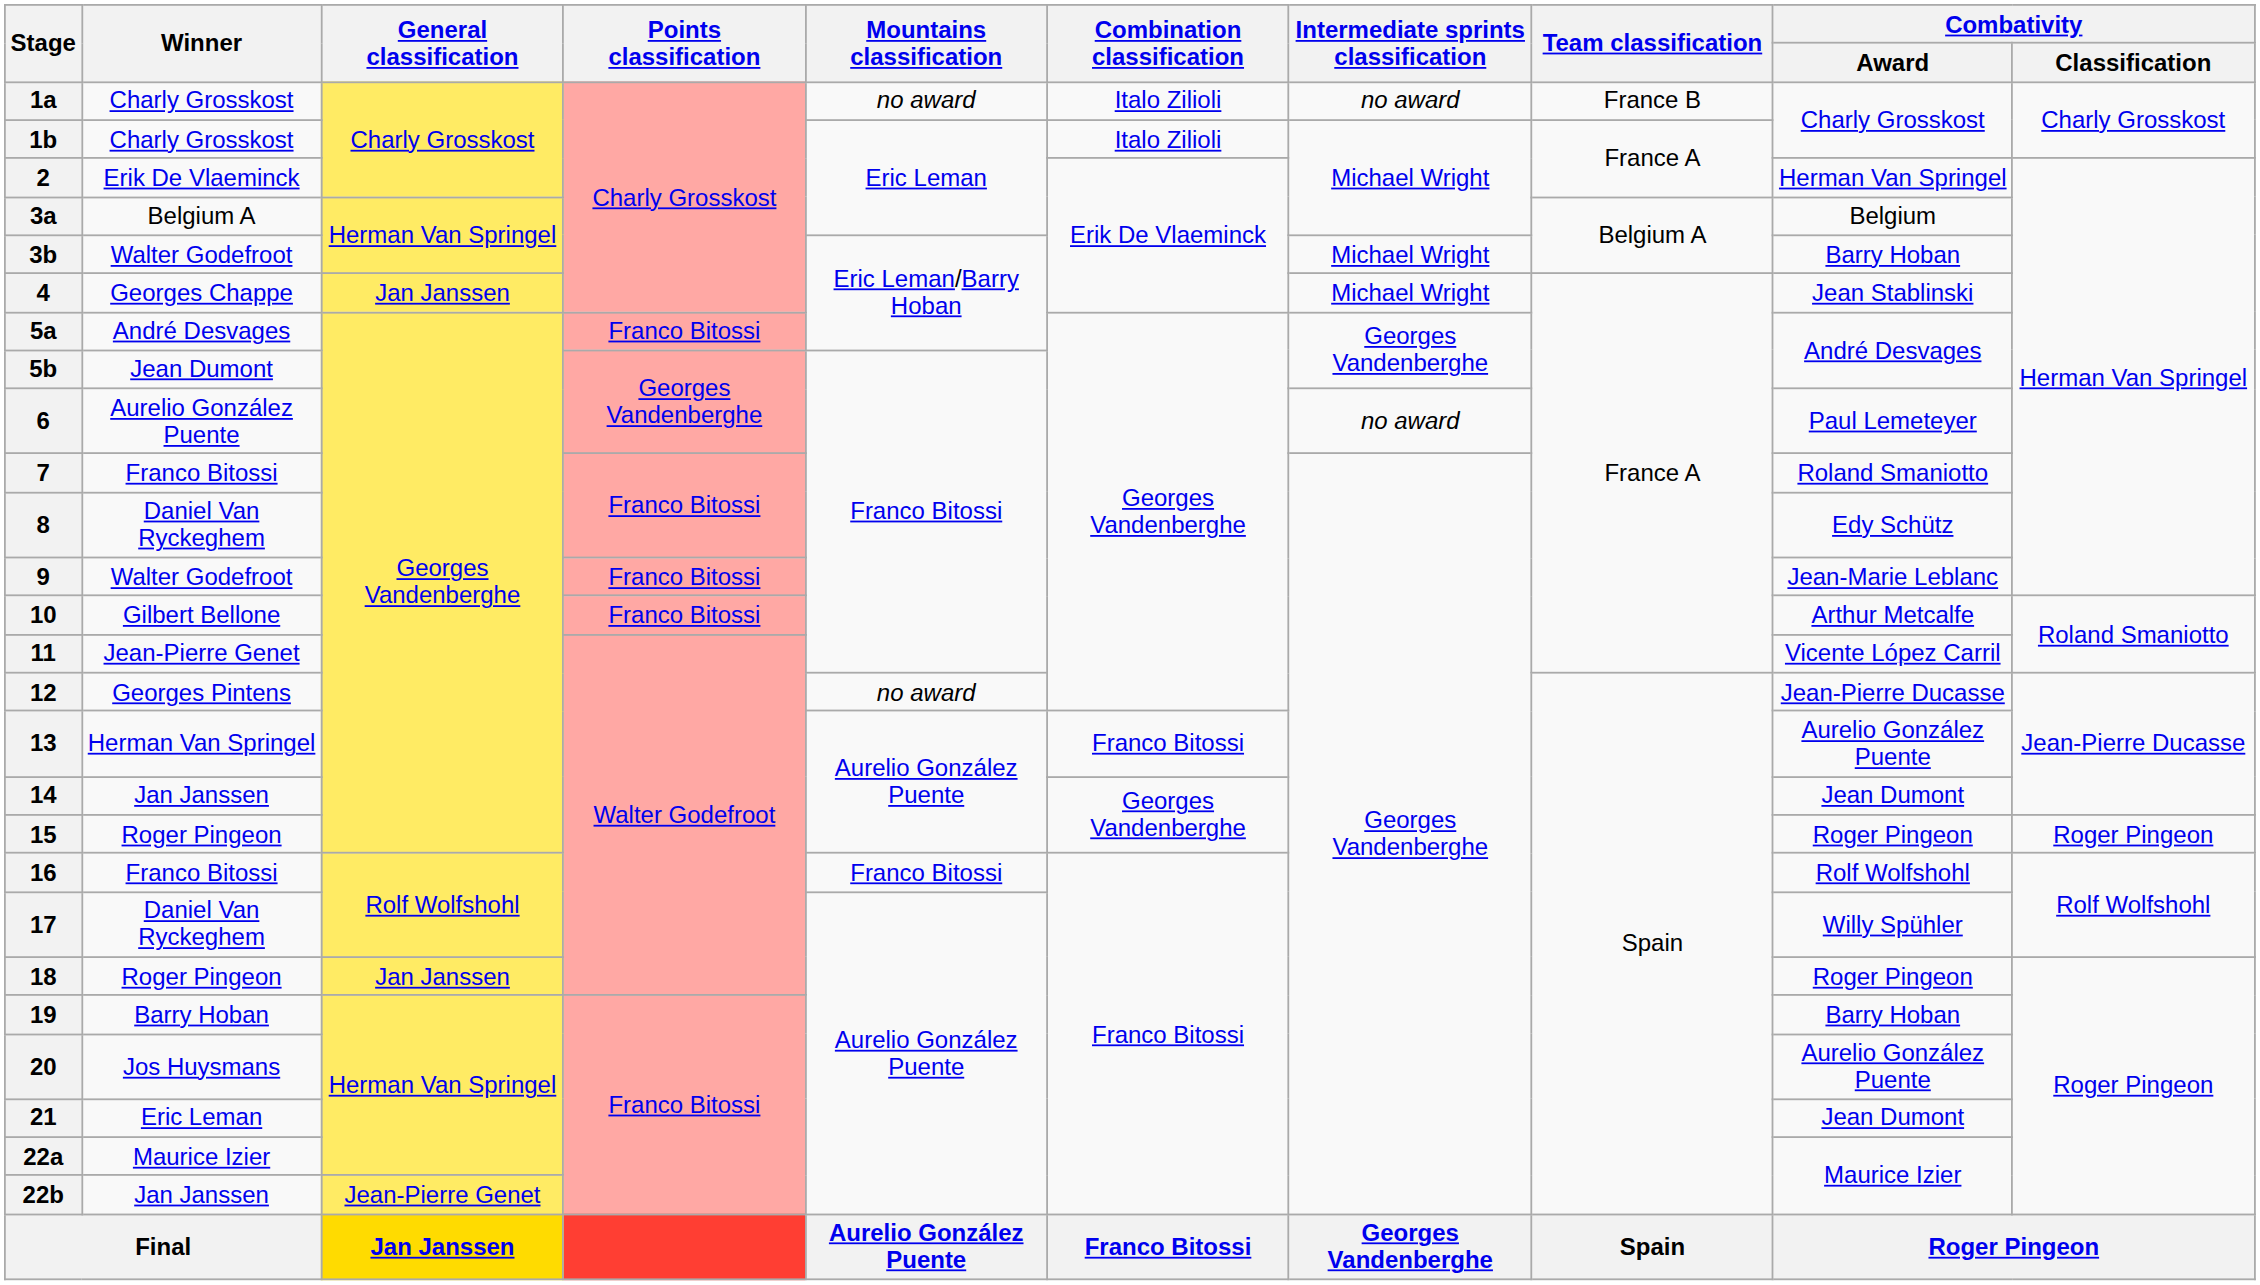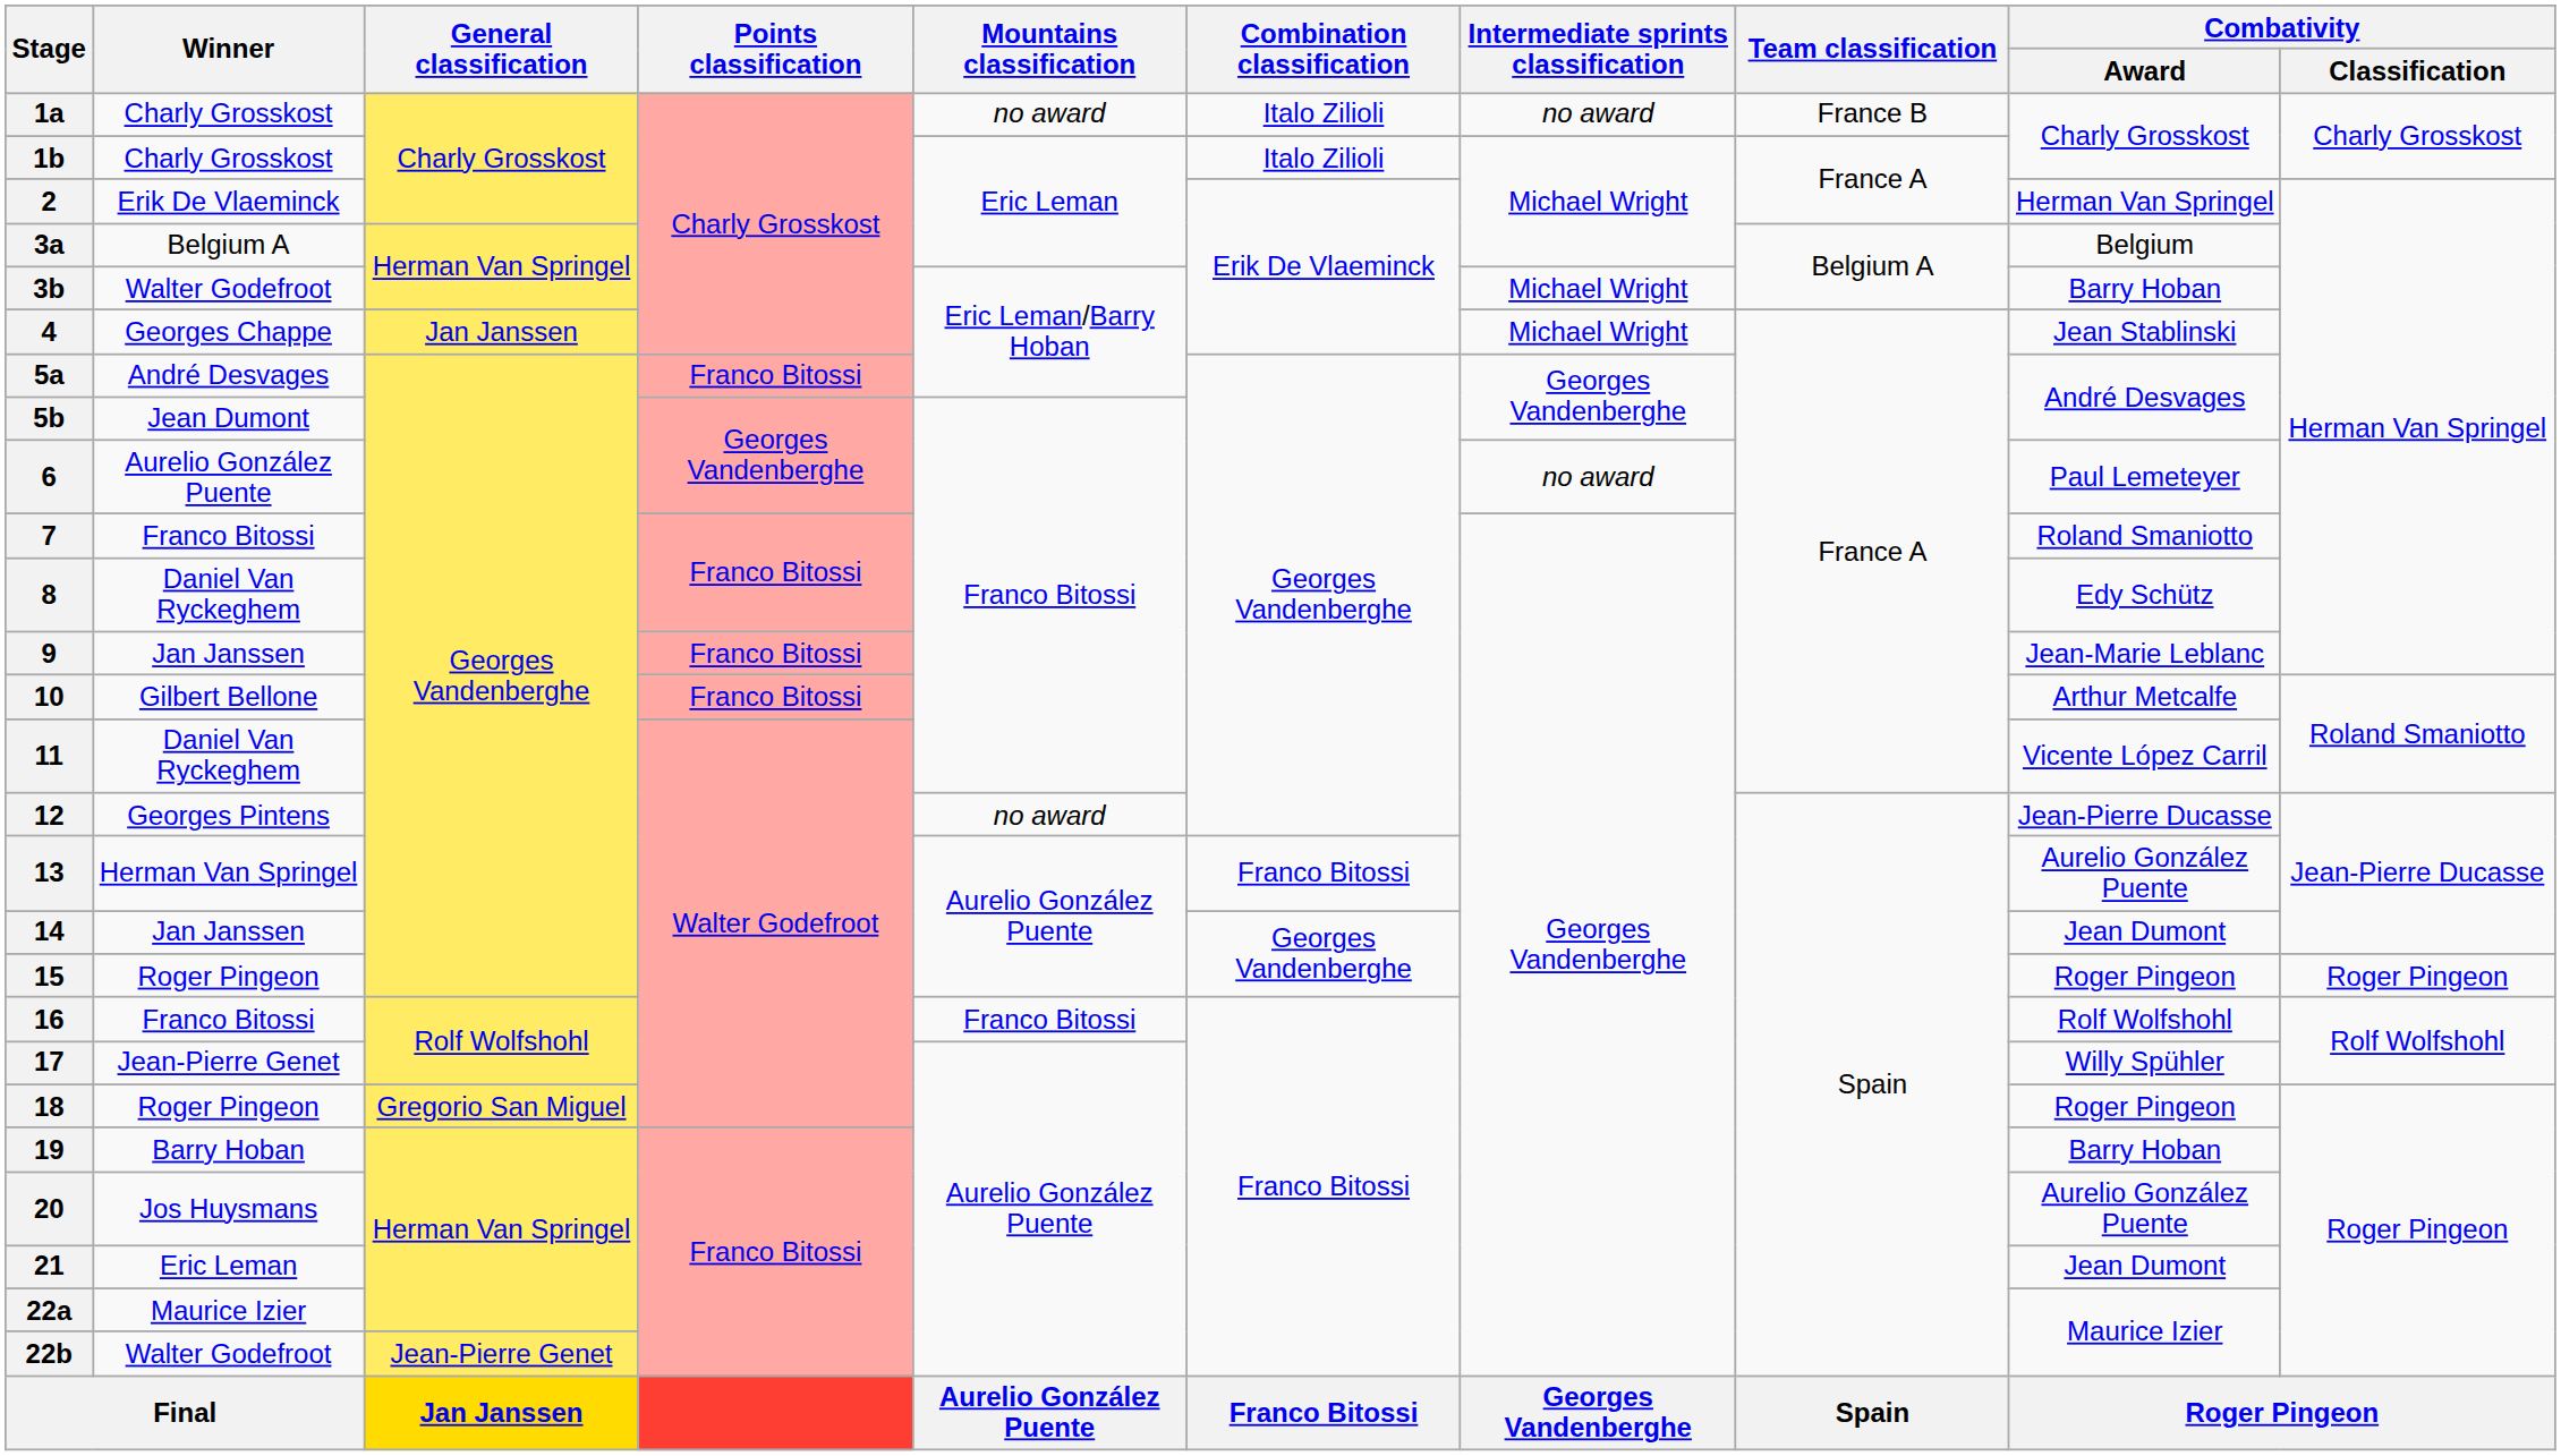9 | Winner: Walter Godefroot -> Jan Janssen
11 | Winner: Jean-Pierre Genet -> Daniel Van Ryckeghem
17 | Winner: Daniel Van Ryckeghem -> Jean-Pierre Genet
18 | General classification: Jan Janssen -> Gregorio San Miguel
22b | Winner: Jan Janssen -> Walter Godefroot
